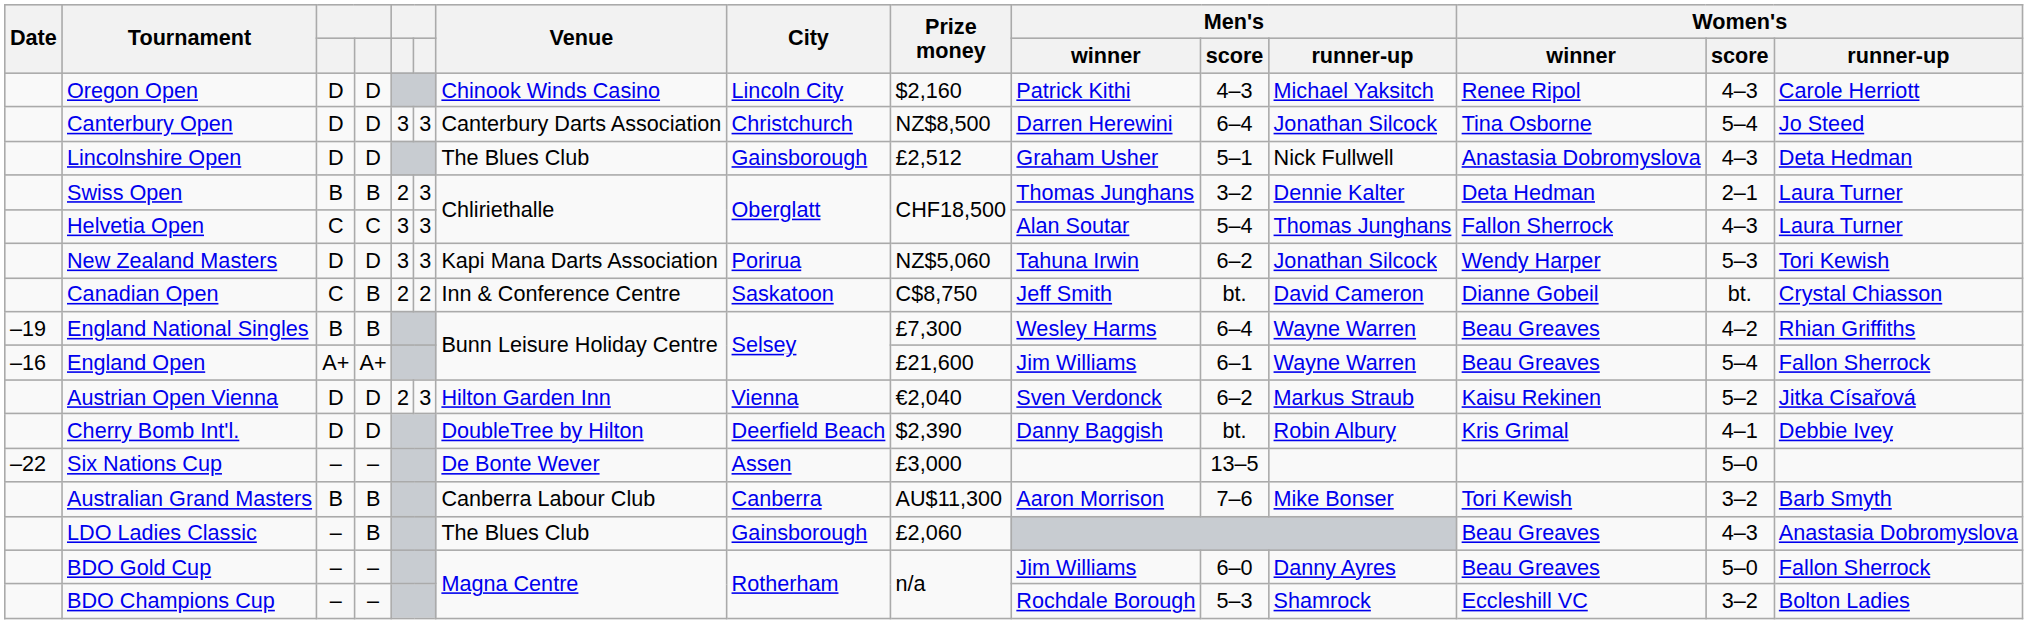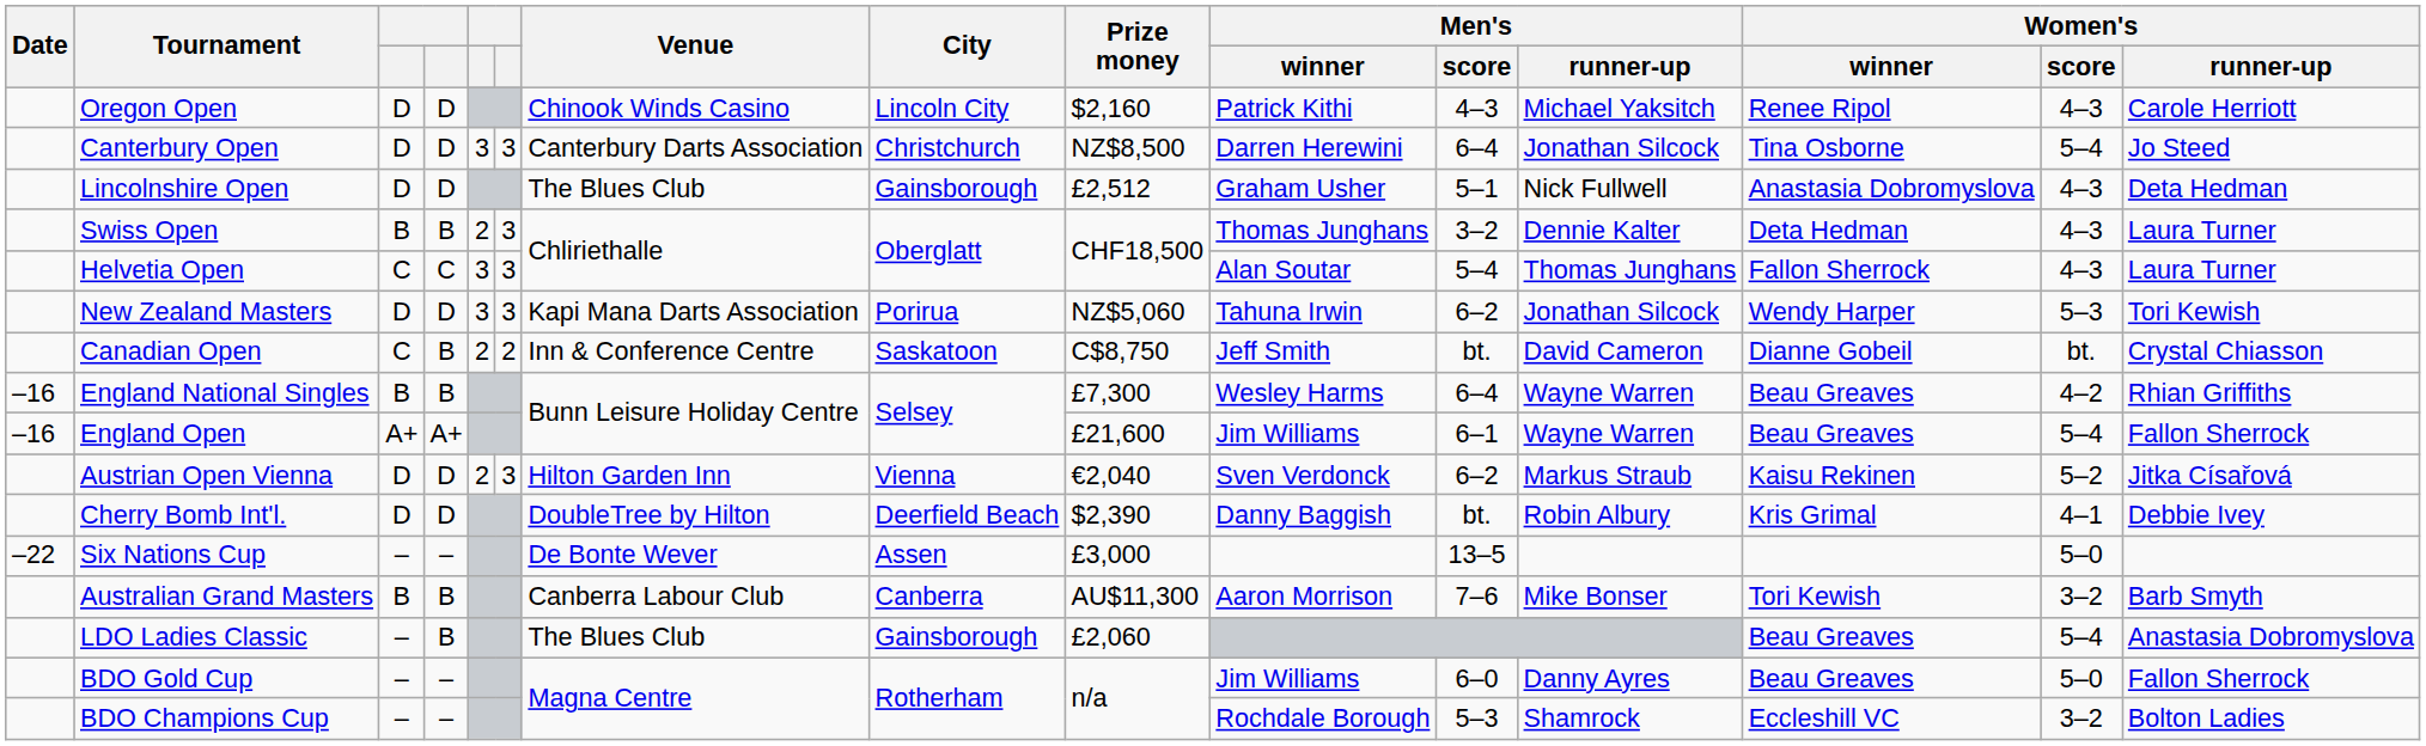Swiss Open | Women's / score: 2–1 -> 4–3
England National Singles | Date: –19 -> –16
LDO Ladies Classic | Women's / score: 4–3 -> 5–4
